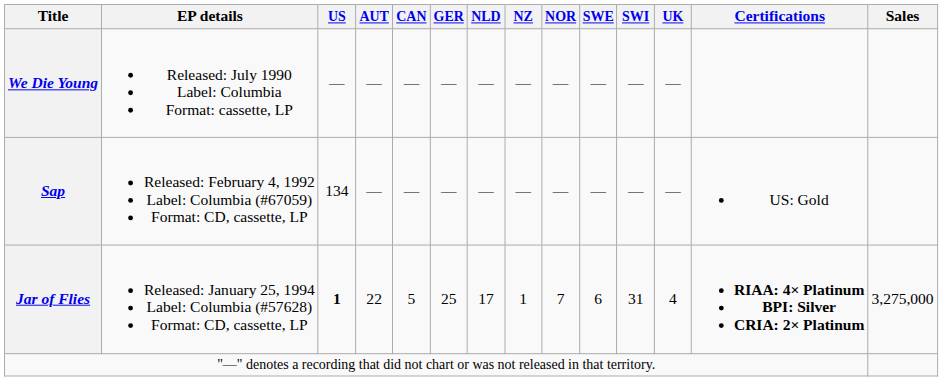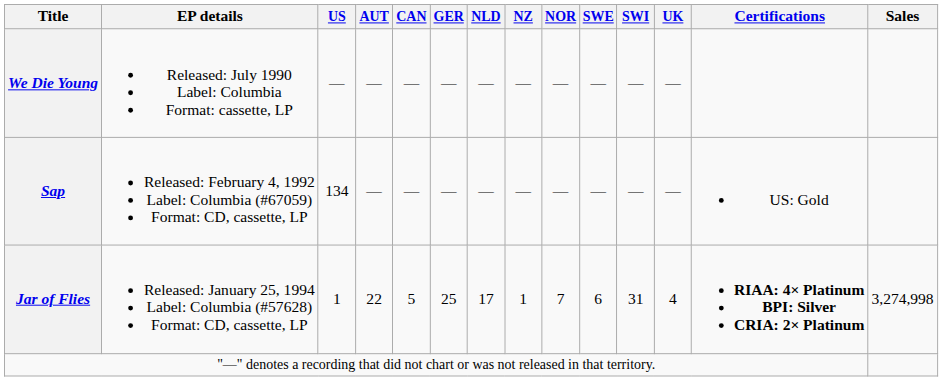Jar of Flies | US: bold -> normal
Jar of Flies | Sales: 3,275,000 -> 3,274,998
